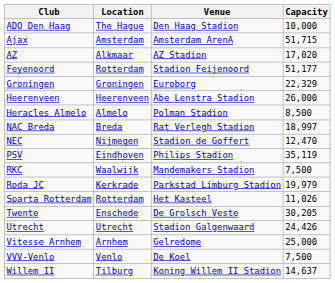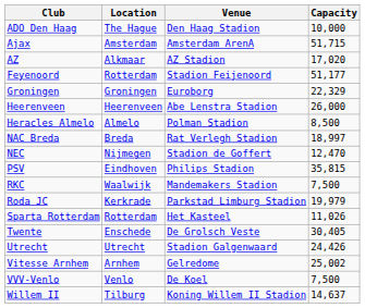PSV | Capacity: 35,119 -> 35,815
Twente | Capacity: 30,205 -> 30,405
Vitesse Arnhem | Capacity: 25,000 -> 25,002
